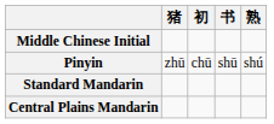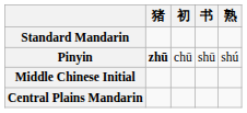rows swapped: Middle Chinese Initial <-> Standard Mandarin
Pinyin | 猪: normal -> bold
